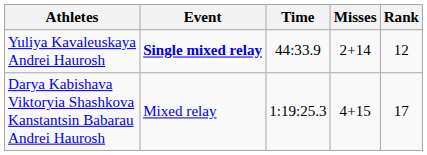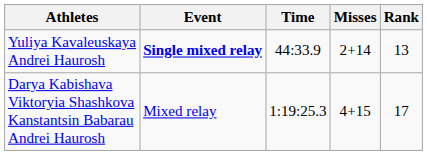Yuliya Kavaleuskaya Andrei Haurosh | Rank: 12 -> 13
